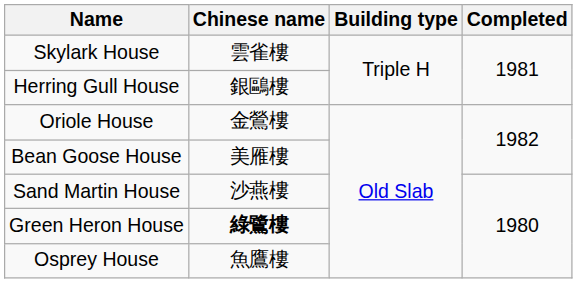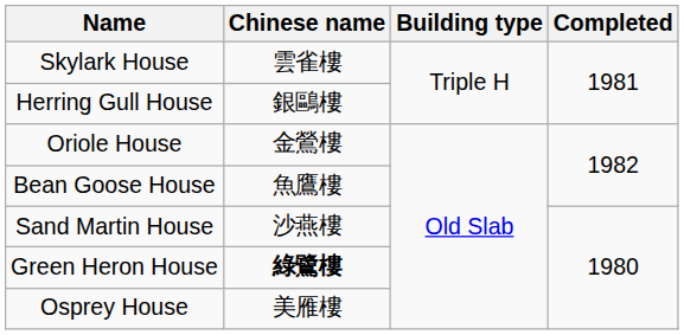Bean Goose House | Chinese name: 美雁樓 -> 魚鷹樓
Osprey House | Chinese name: 魚鷹樓 -> 美雁樓
